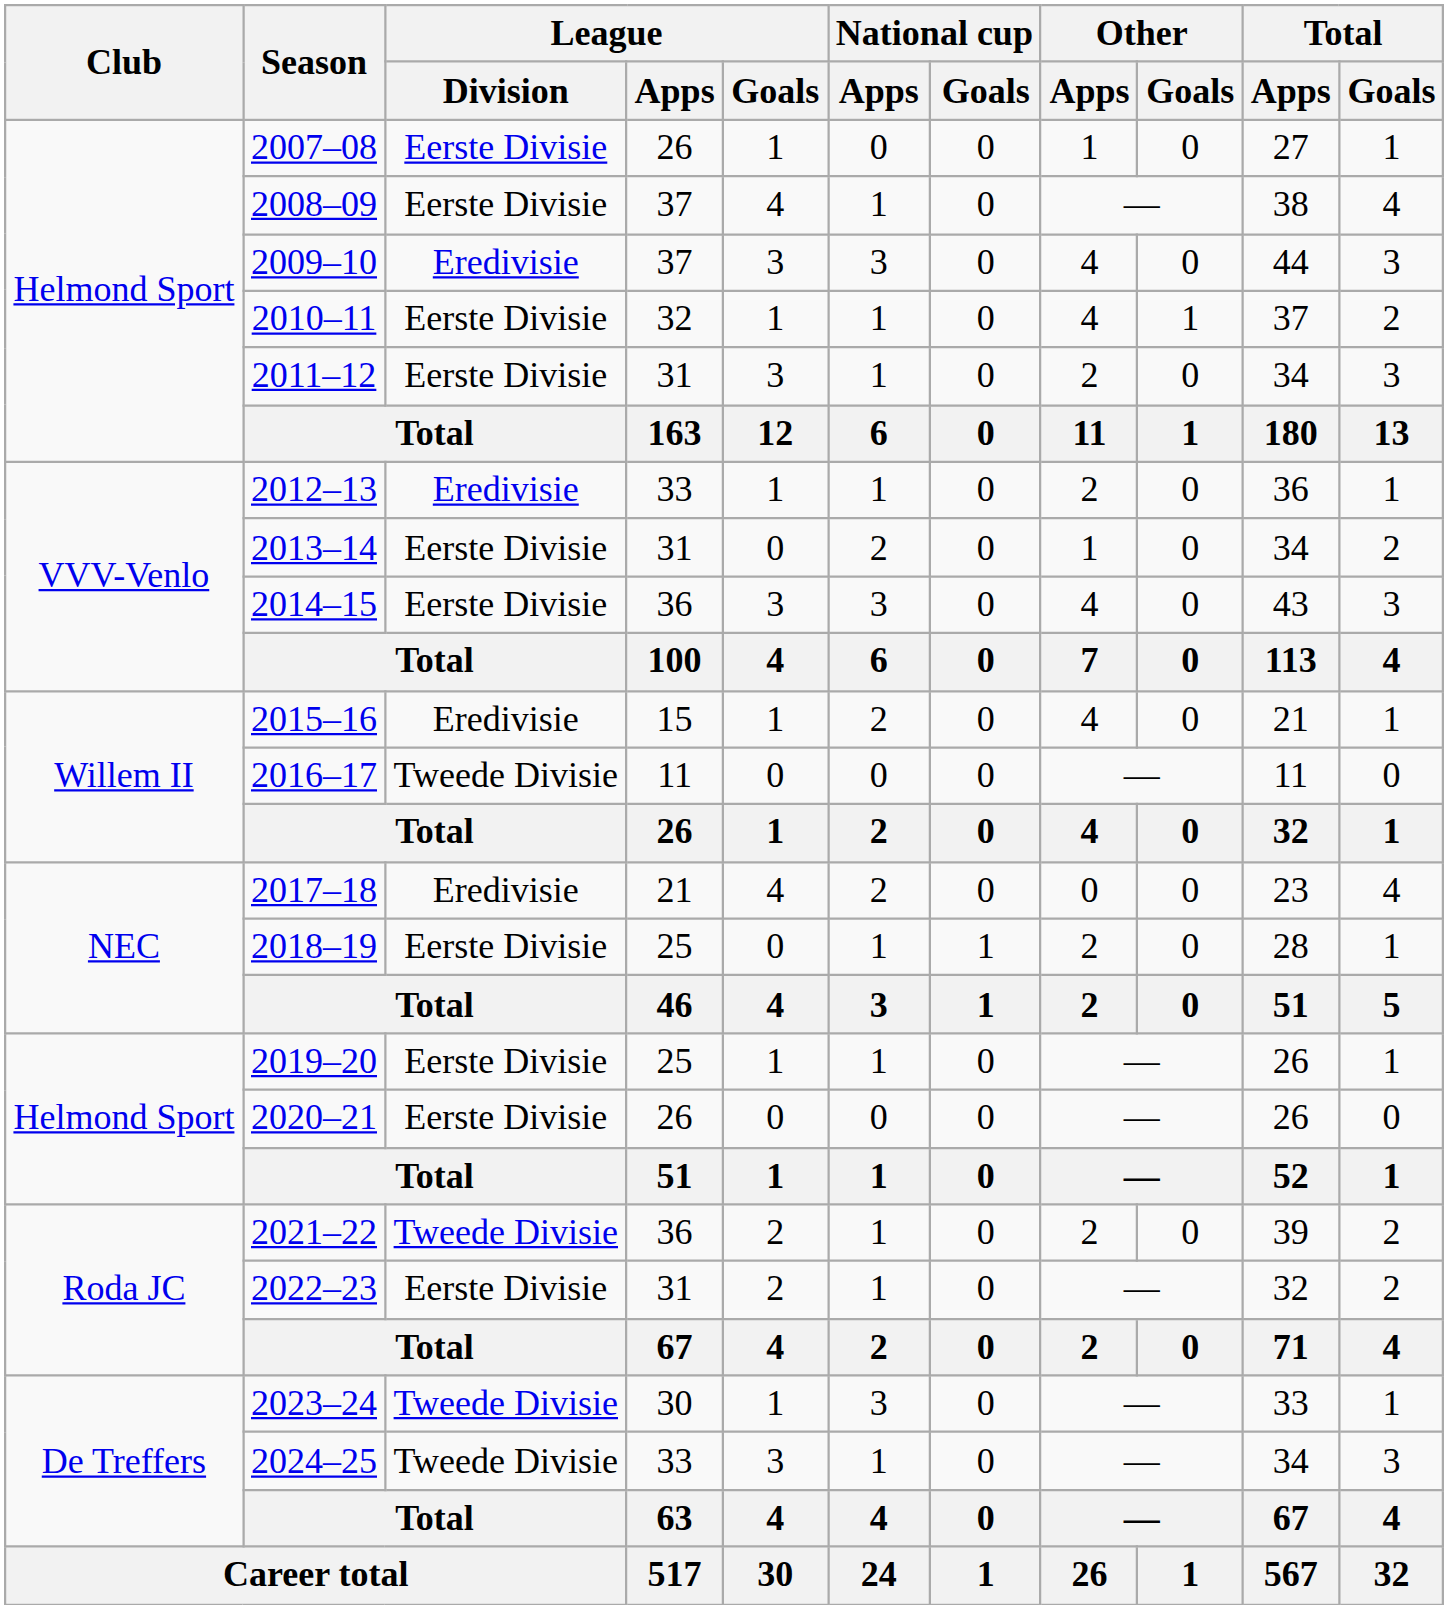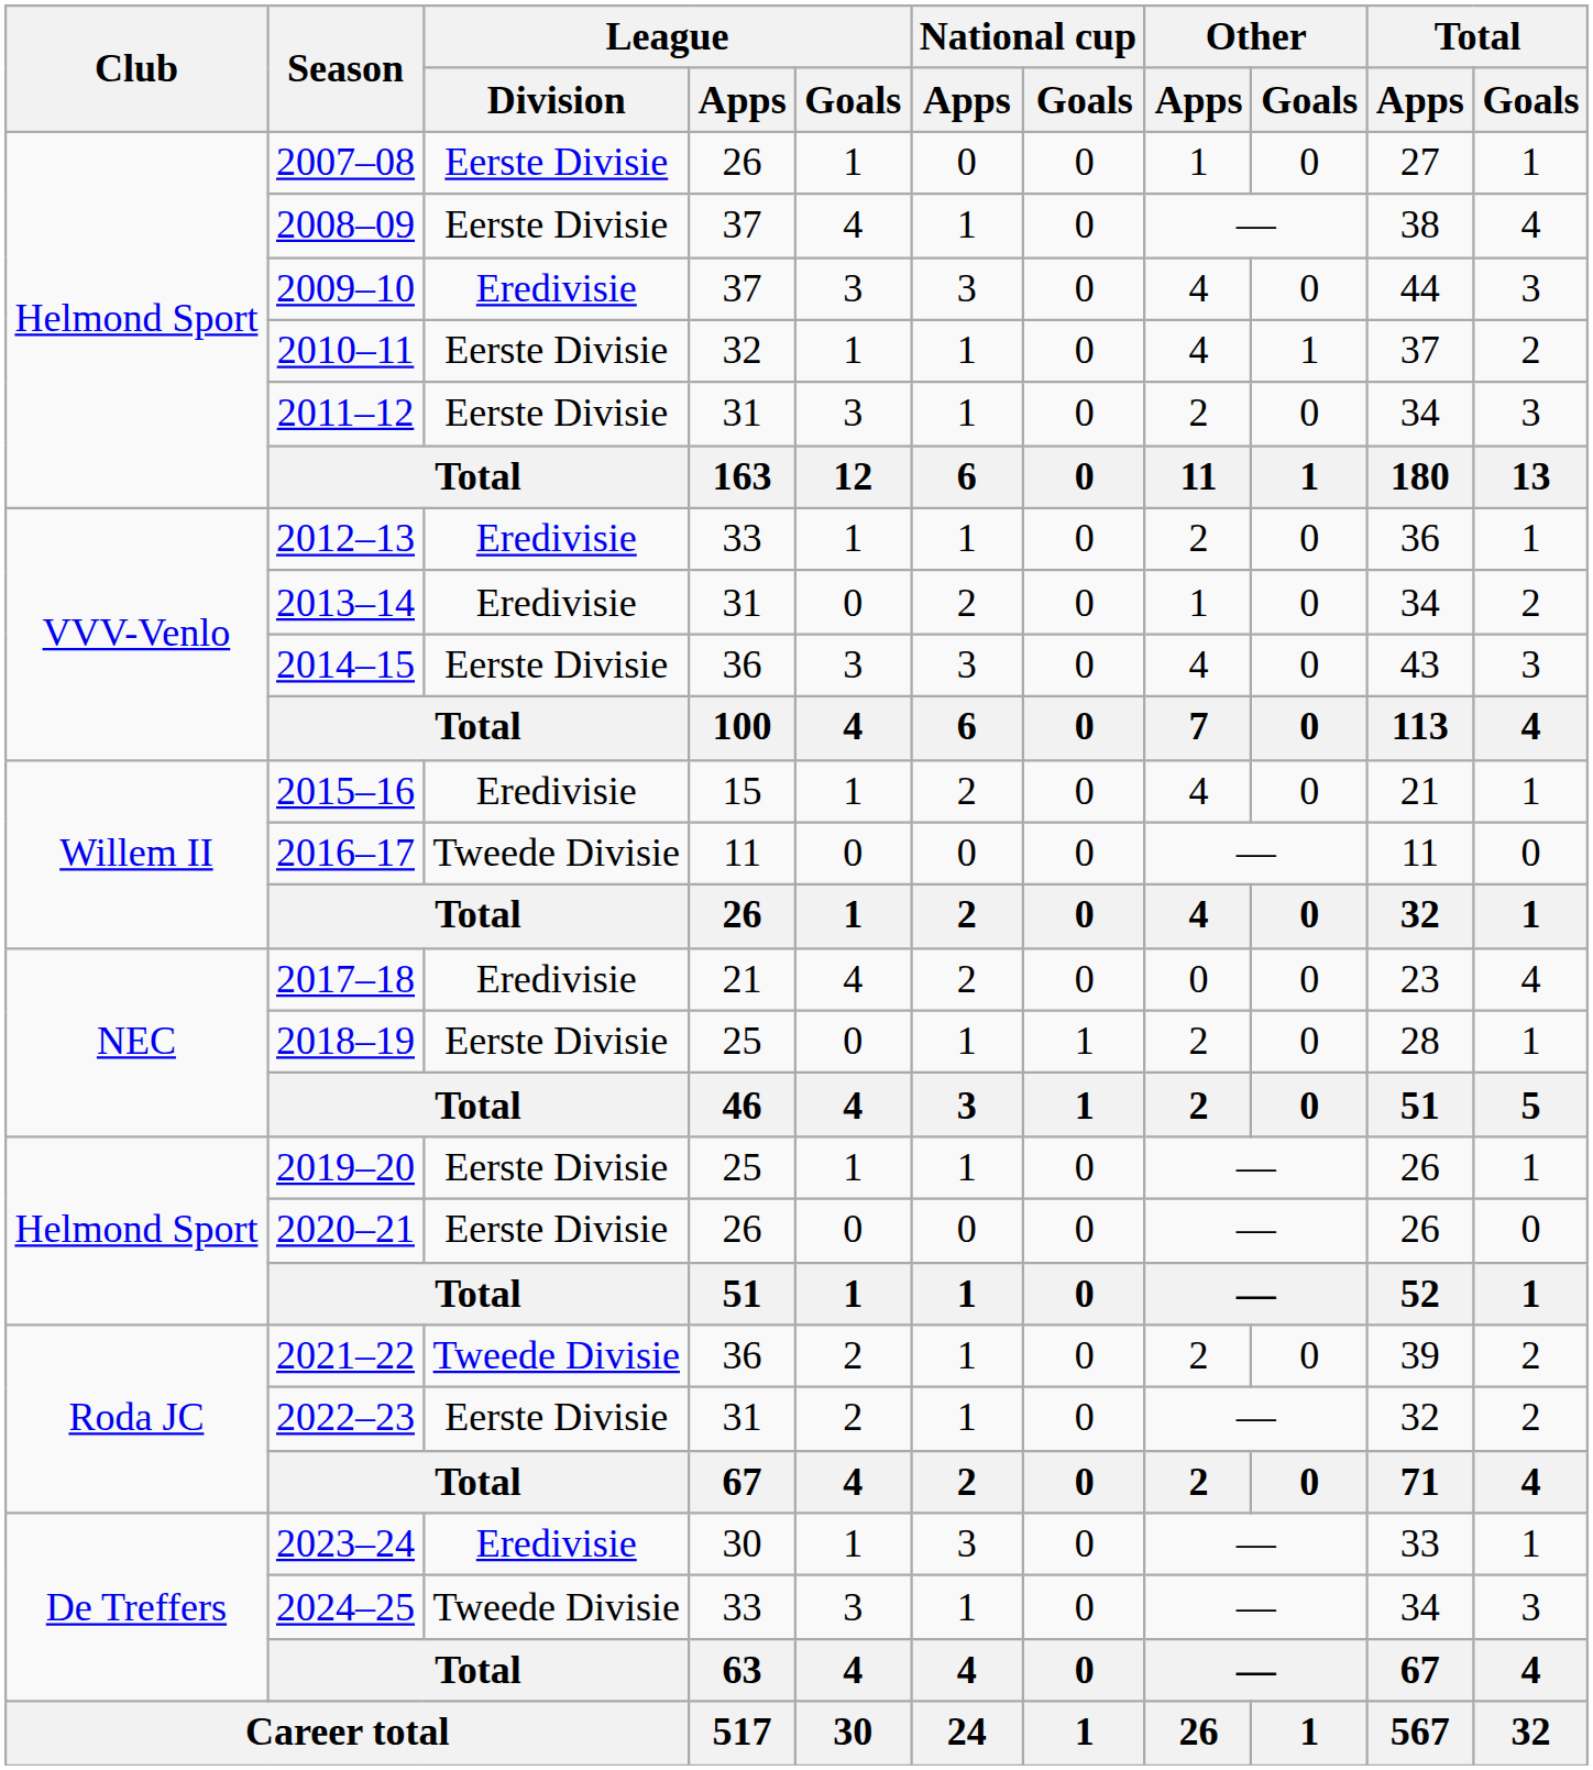2013–14 | League / Division: Eerste Divisie -> Eredivisie
2023–24 | League / Division: Tweede Divisie -> Eredivisie
